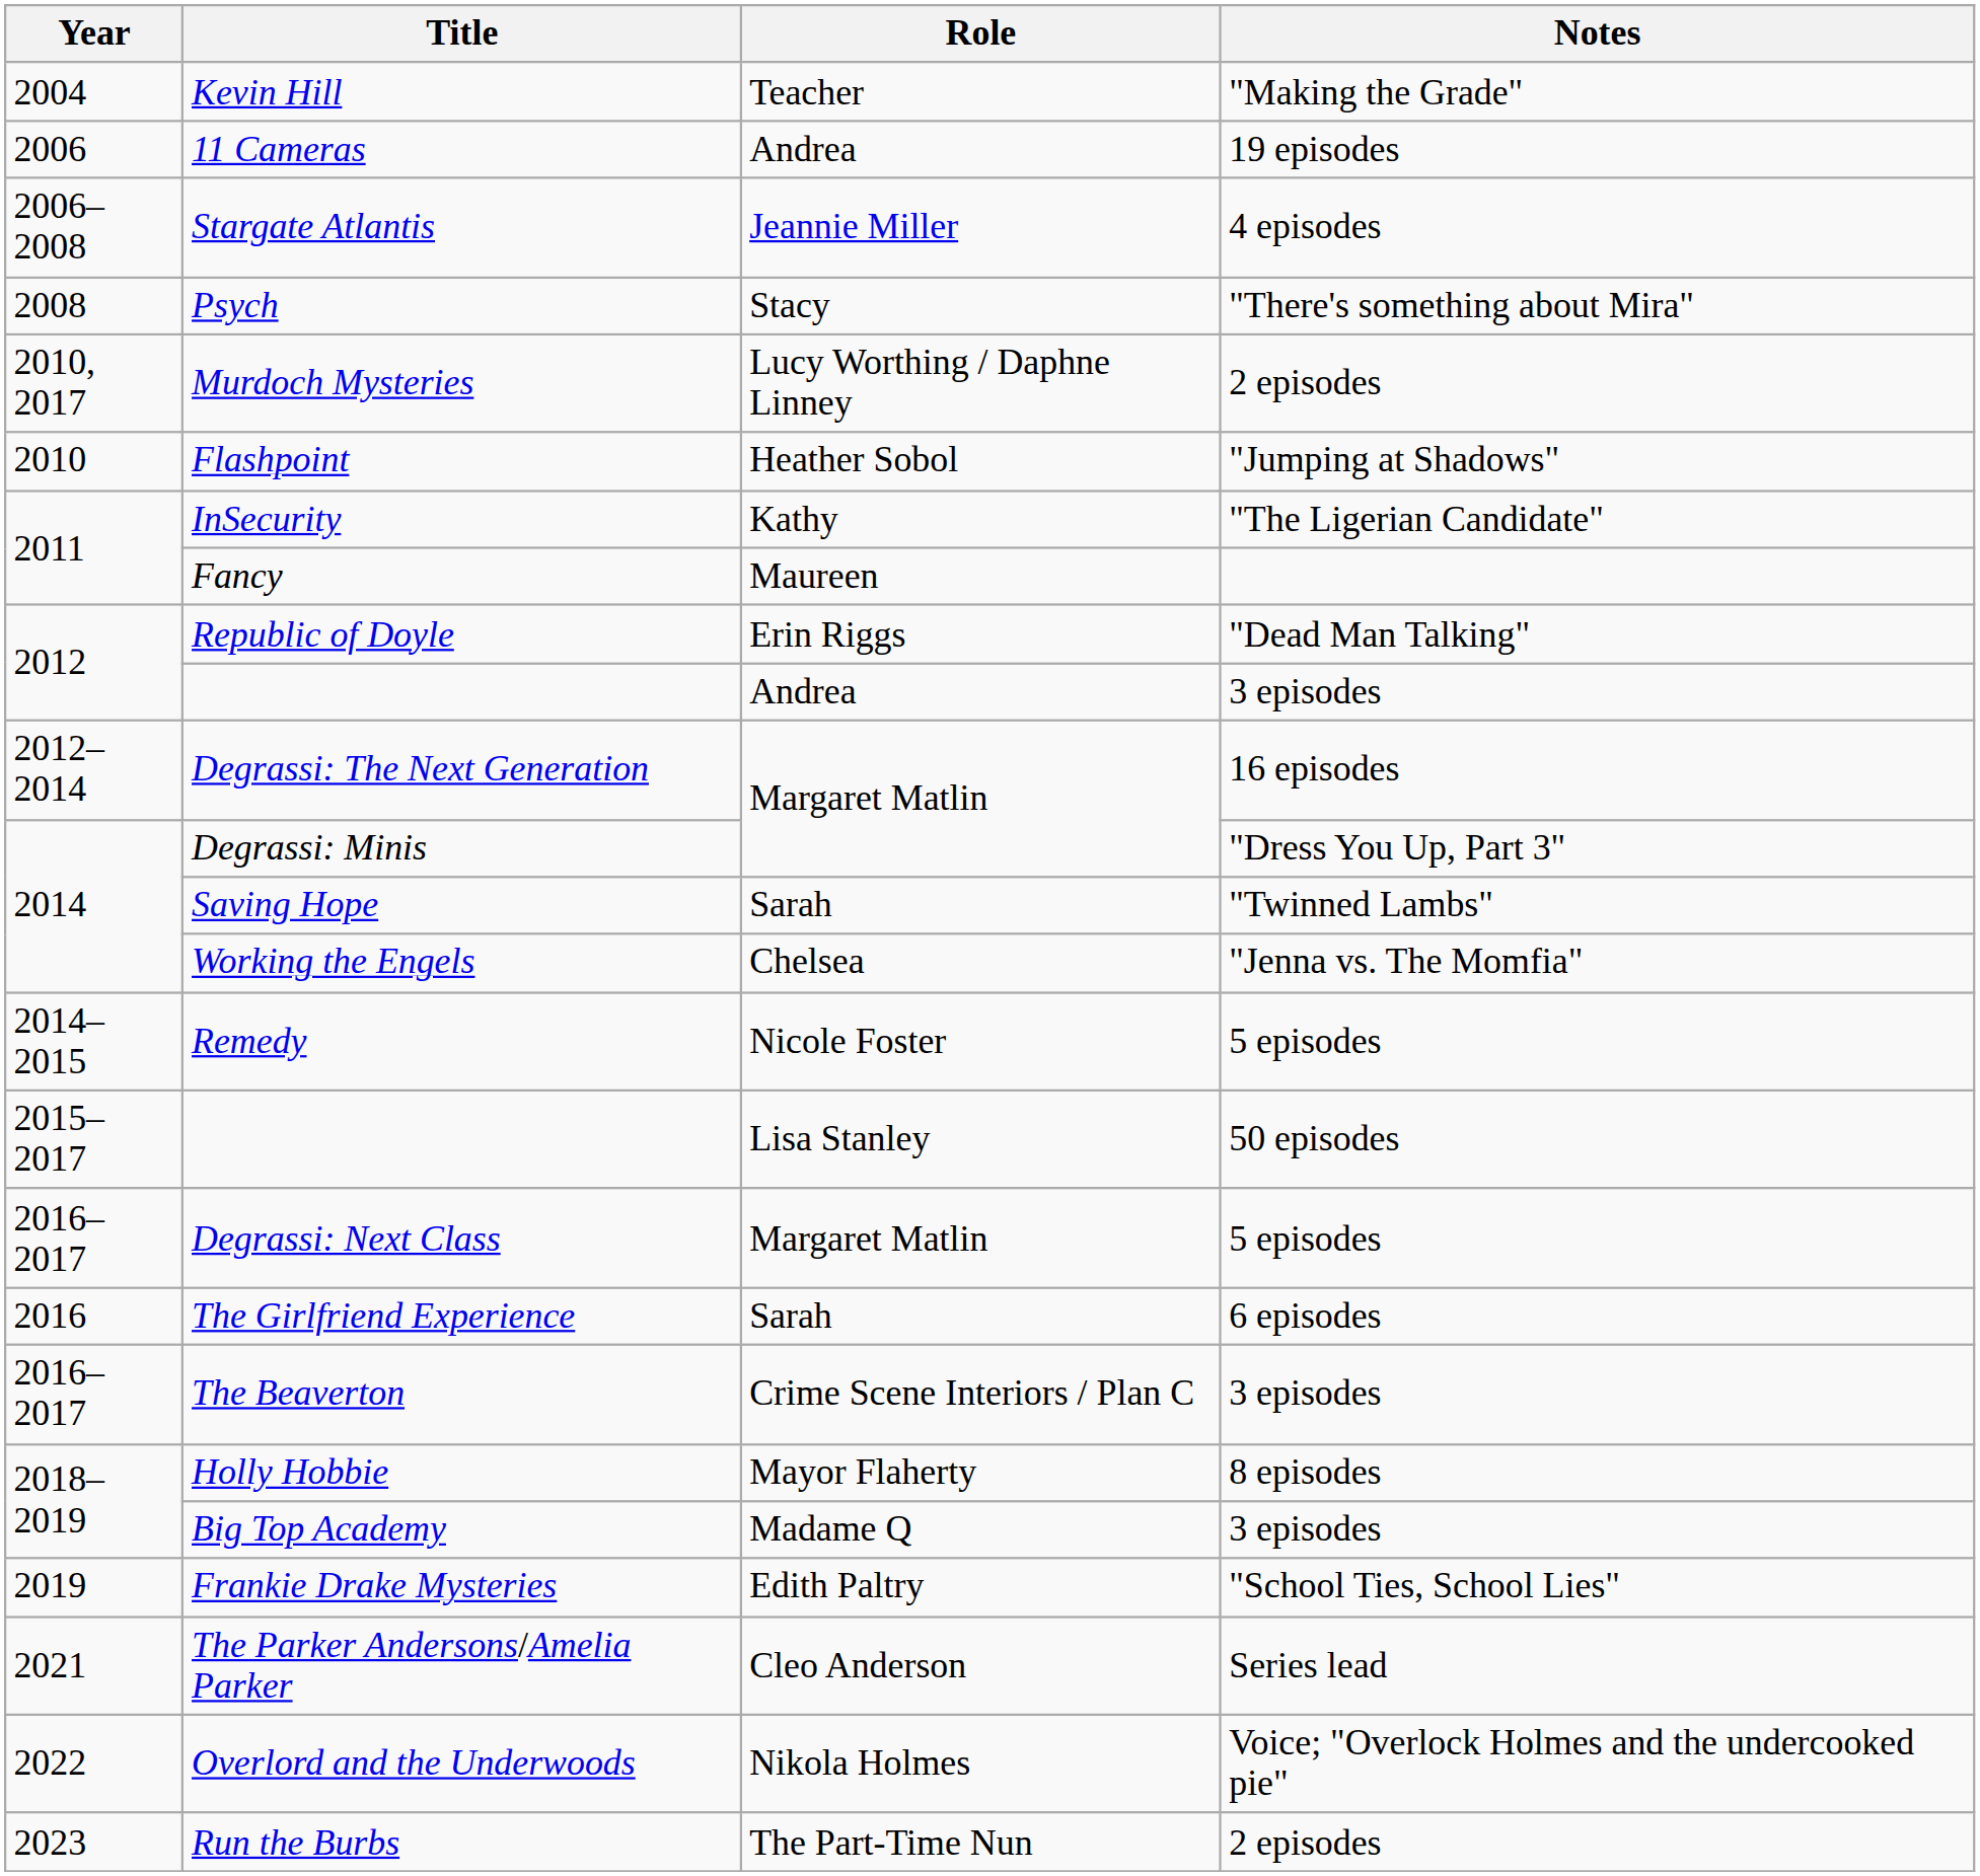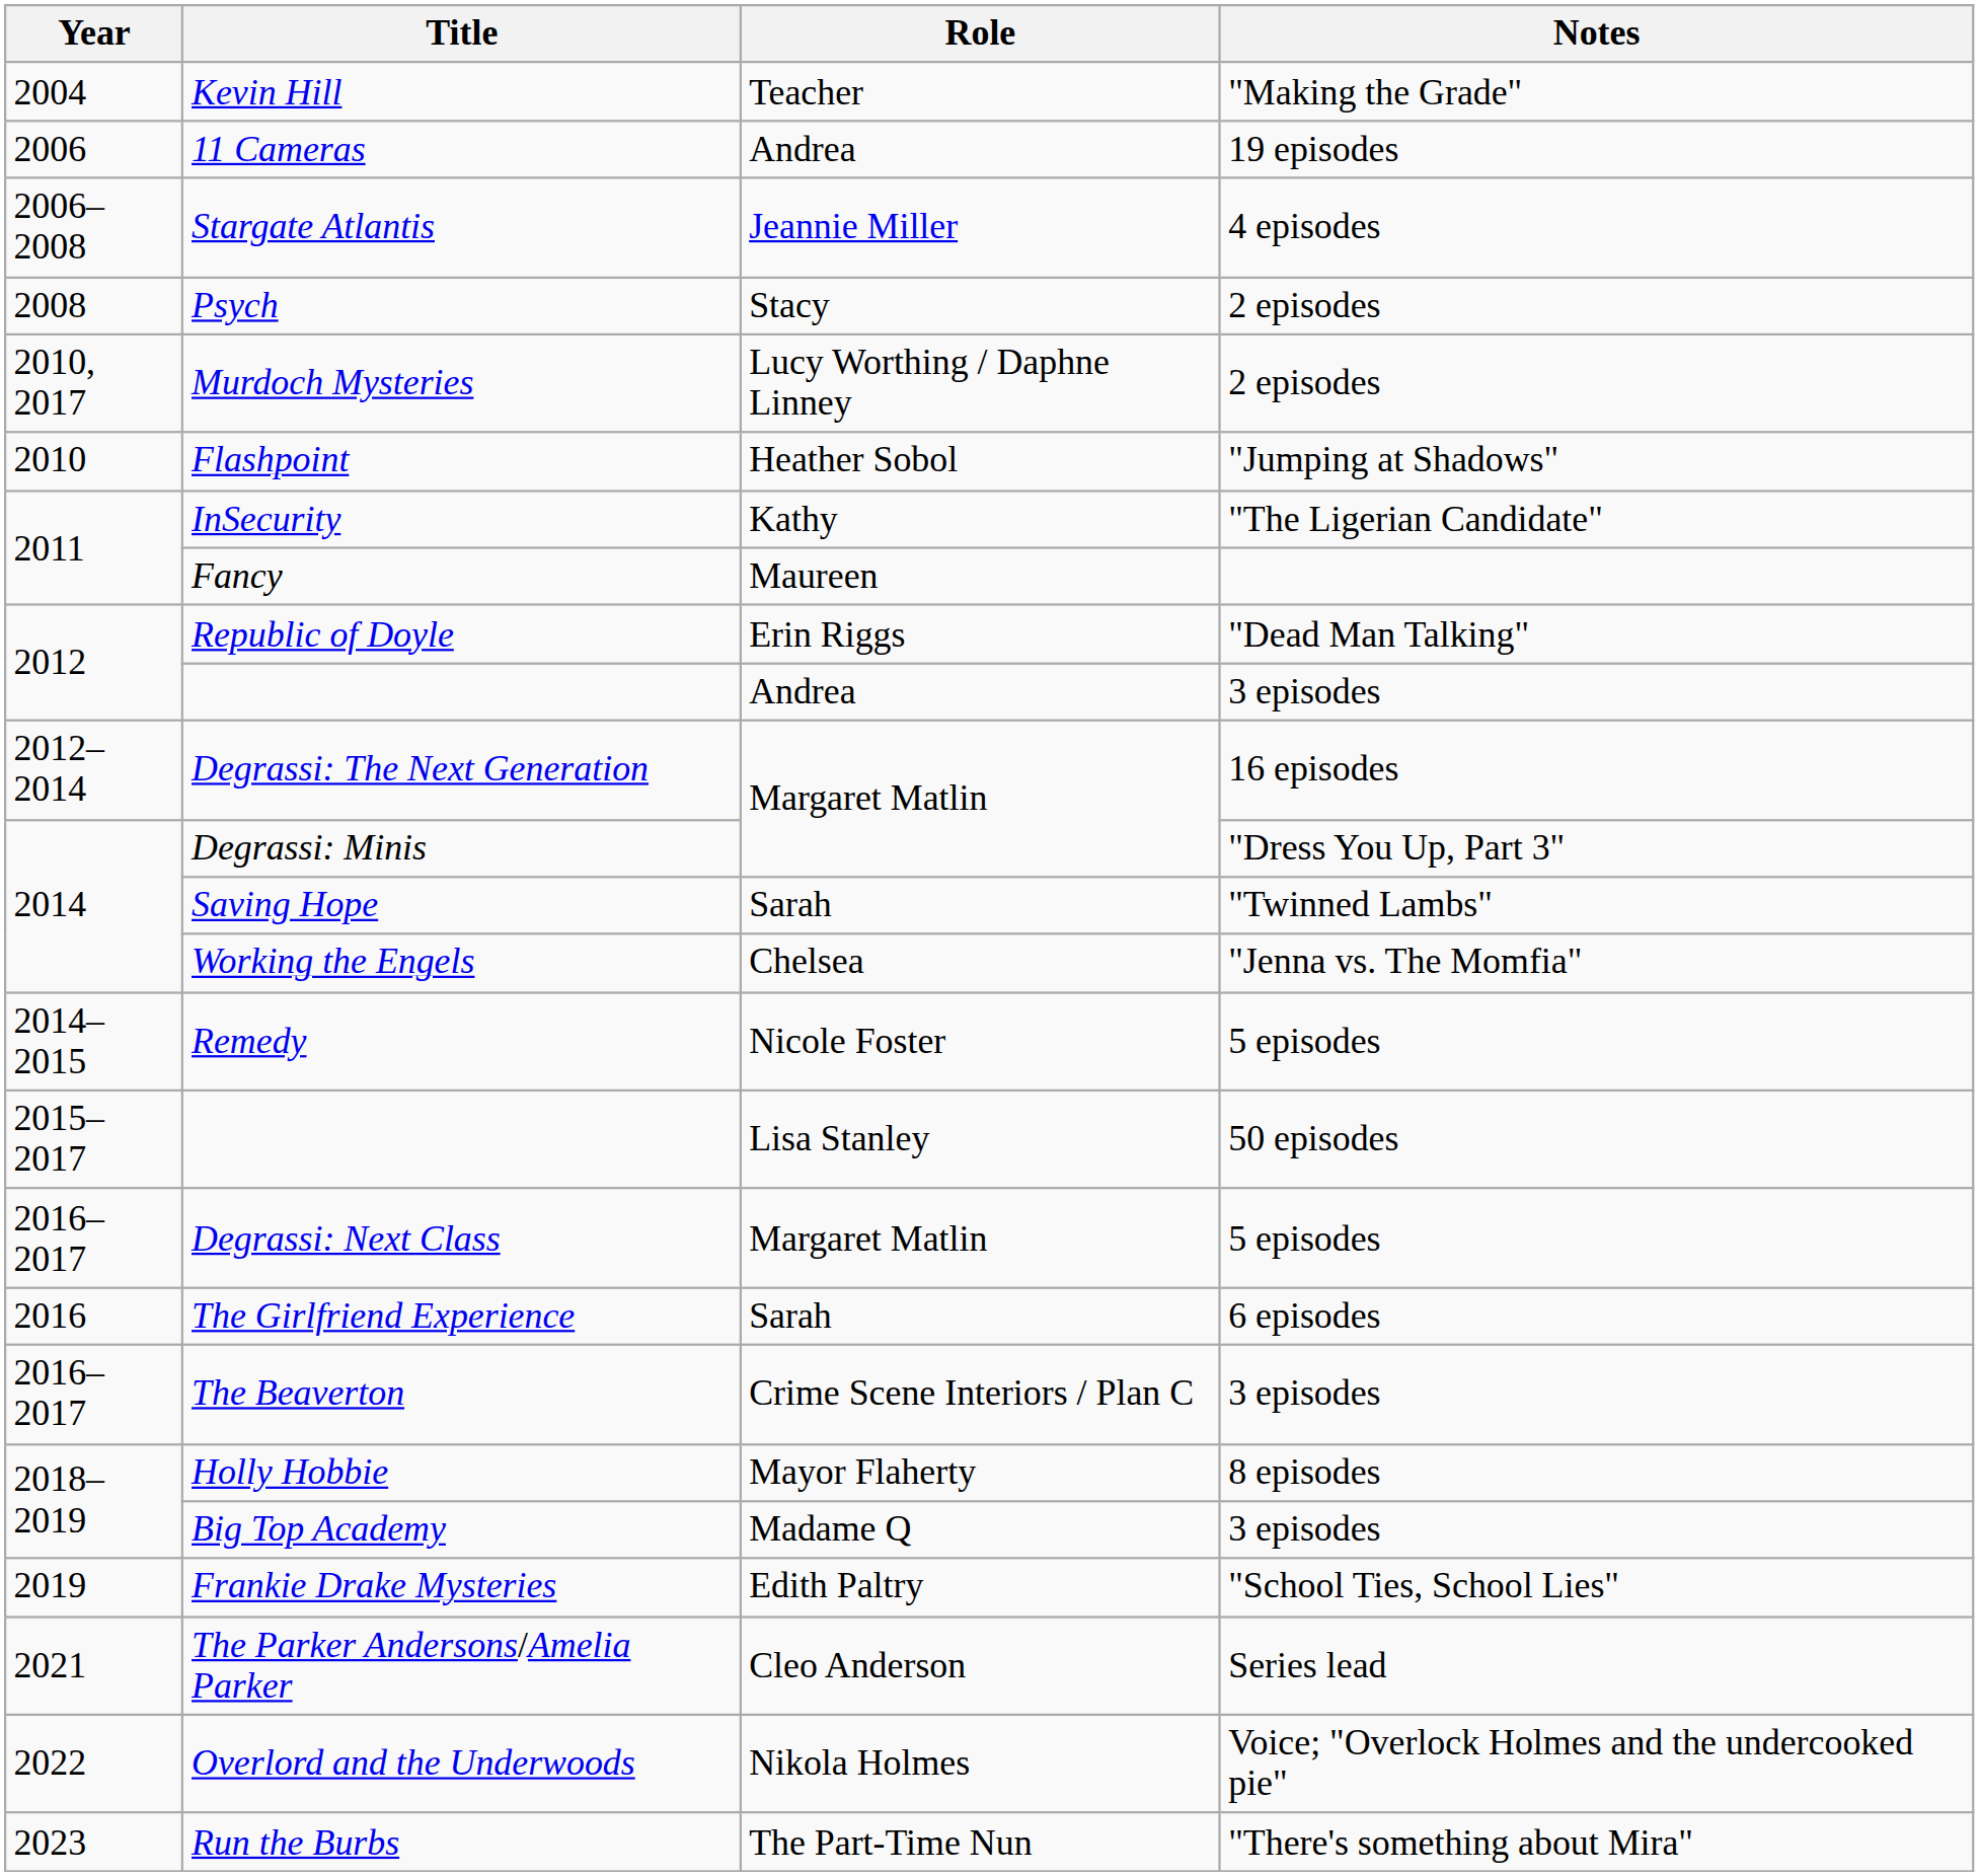Psych | Notes: "There's something about Mira" -> 2 episodes
Run the Burbs | Notes: 2 episodes -> "There's something about Mira"
